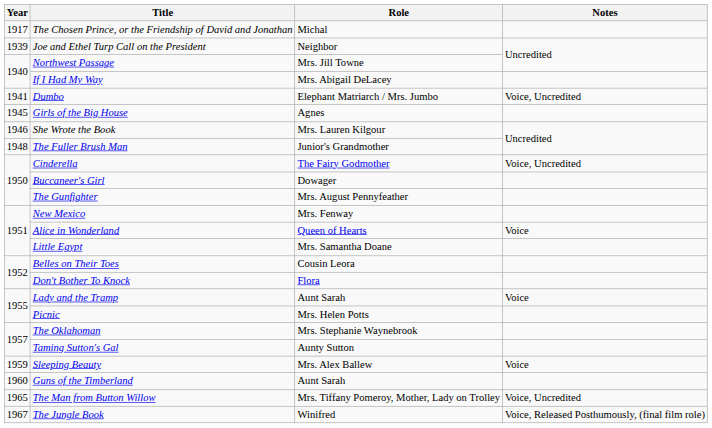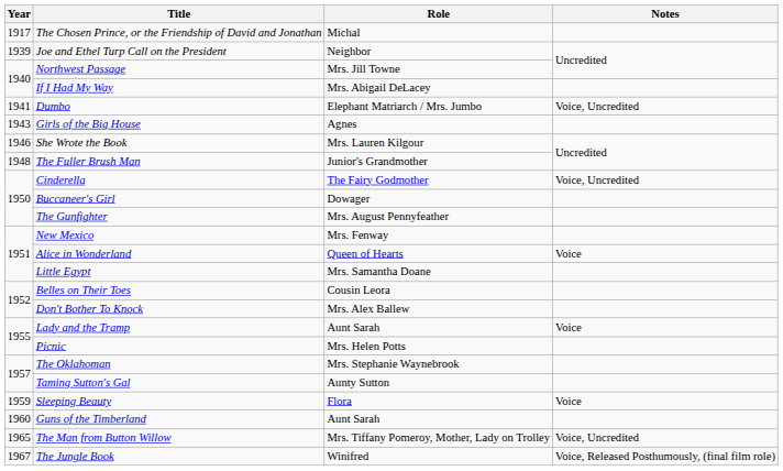Girls of the Big House | Year: 1945 -> 1943
Don't Bother To Knock | Role: Flora -> Mrs. Alex Ballew
Sleeping Beauty | Role: Mrs. Alex Ballew -> Flora
